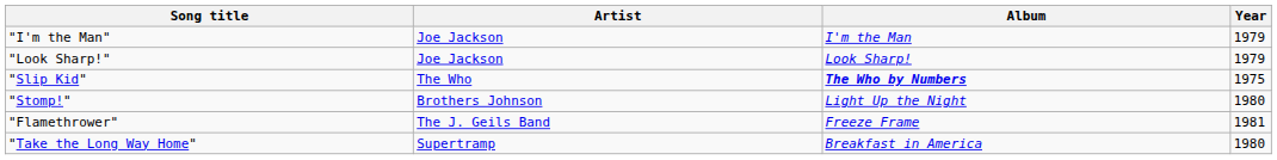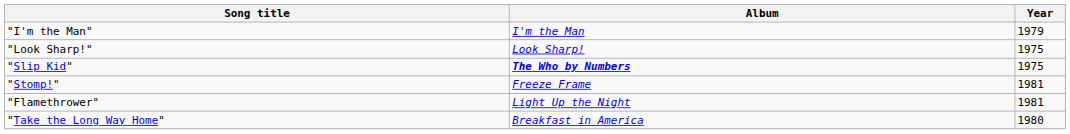- column: Artist | Joe Jackson | Joe Jackson | The Who | Brothers Johnson | The J. Geils Band | Supertramp
"Look Sharp!" | Year: 1979 -> 1975
"Stomp!" | Album: Light Up the Night -> Freeze Frame
"Stomp!" | Year: 1980 -> 1981
"Flamethrower" | Album: Freeze Frame -> Light Up the Night
